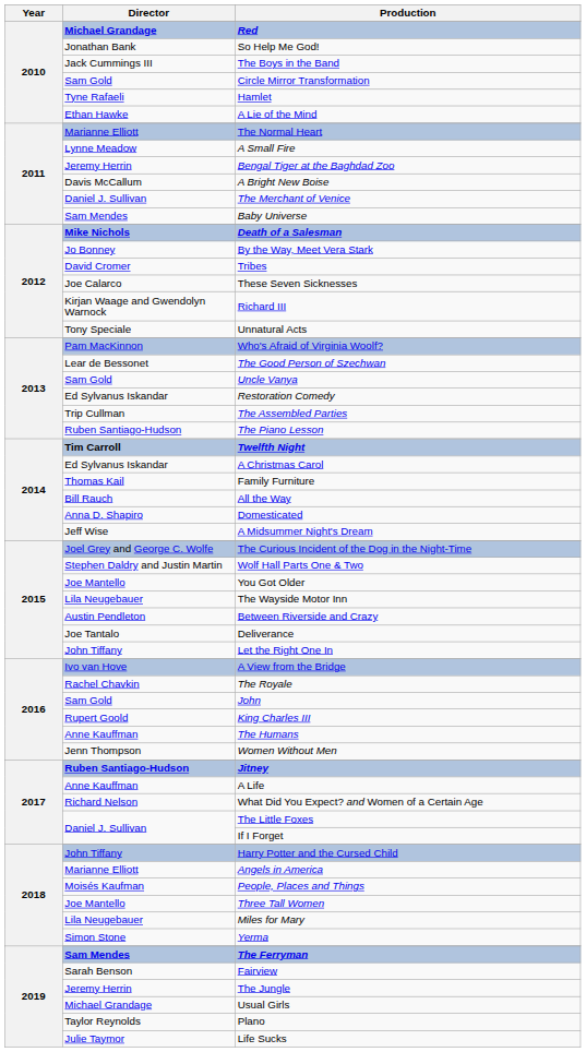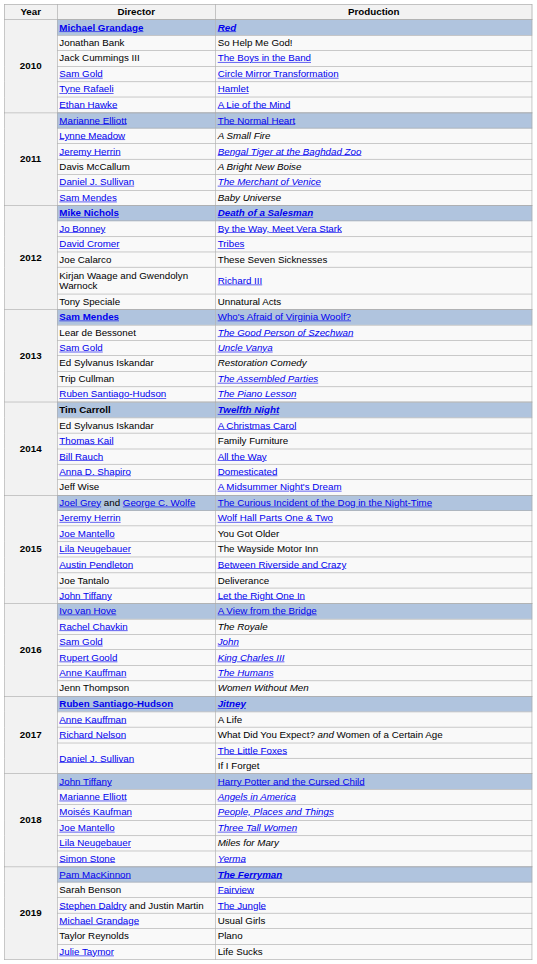Who's Afraid of Virginia Woolf? | Director: Pam MacKinnon -> Sam Mendes
Wolf Hall Parts One & Two | Director: Stephen Daldry and Justin Martin -> Jeremy Herrin
The Ferryman | Director: Sam Mendes -> Pam MacKinnon
The Jungle | Director: Jeremy Herrin -> Stephen Daldry and Justin Martin
